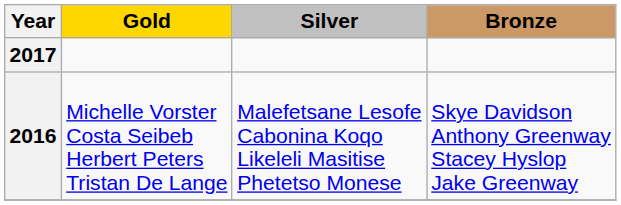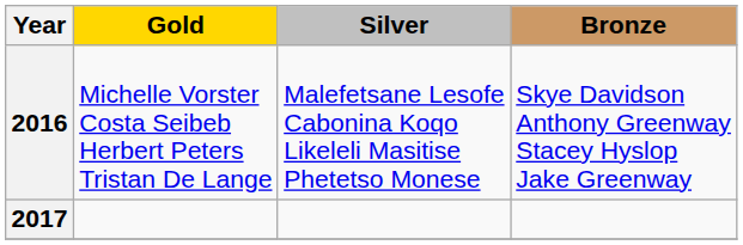rows swapped: 2016 <-> 2017
